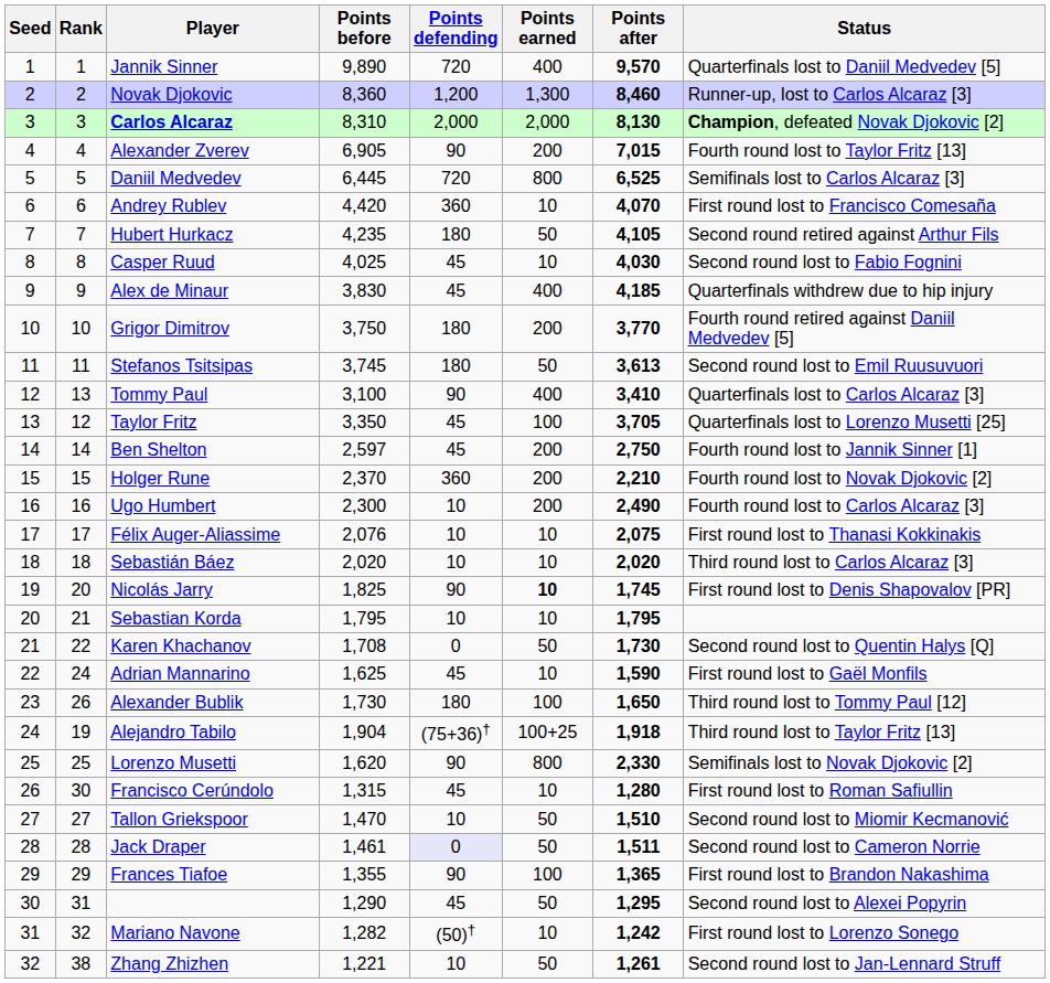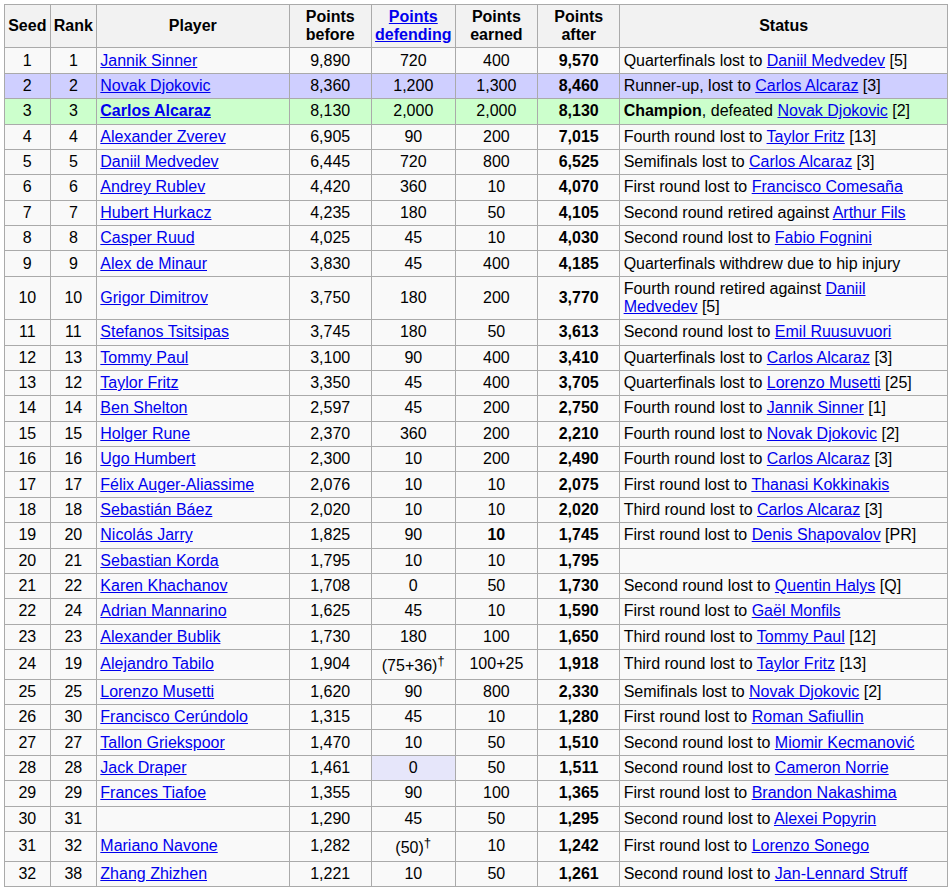Carlos Alcaraz | Points before: 8,310 -> 8,130
Taylor Fritz | Points earned: 100 -> 400
Alexander Bublik | Rank: 26 -> 23
